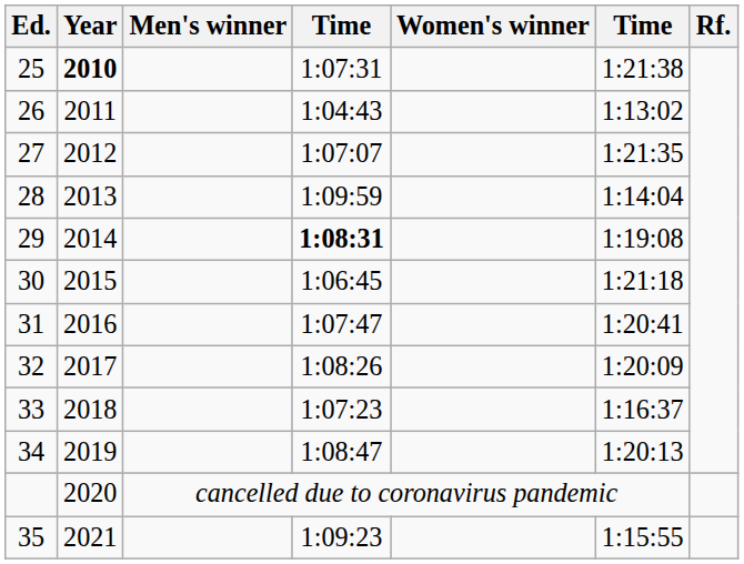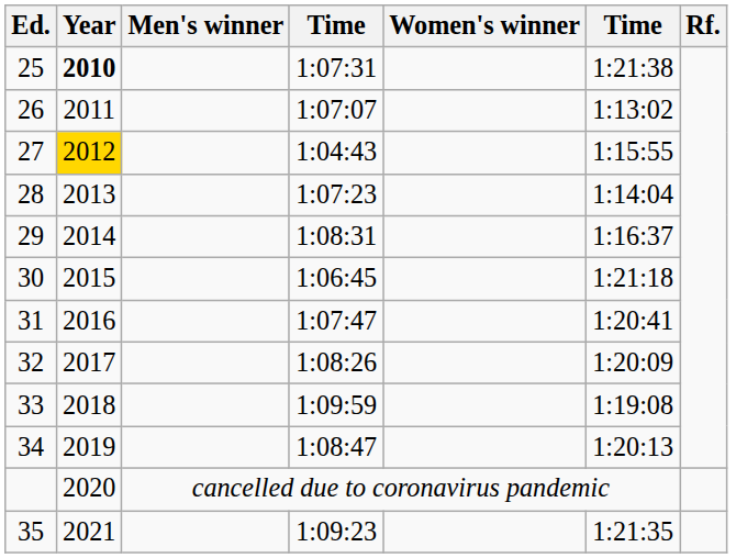26 | column 4: 1:04:43 -> 1:07:07
27 | Year: no background -> gold background
27 | column 4: 1:07:07 -> 1:04:43
27 | column 6: 1:21:35 -> 1:15:55
28 | column 4: 1:09:59 -> 1:07:23
29 | column 4: bold -> normal
29 | column 6: 1:19:08 -> 1:16:37
33 | column 4: 1:07:23 -> 1:09:59
33 | column 6: 1:16:37 -> 1:19:08
35 | column 6: 1:15:55 -> 1:21:35
